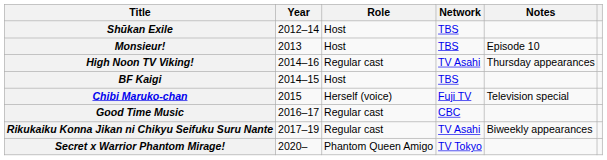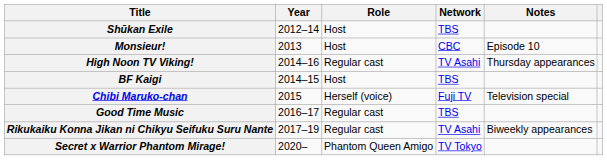Monsieur! | Network: TBS -> CBC
Good Time Music | Network: CBC -> TBS
